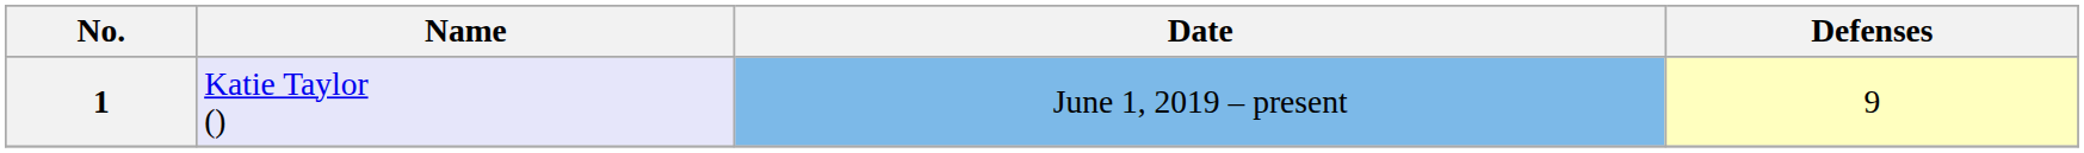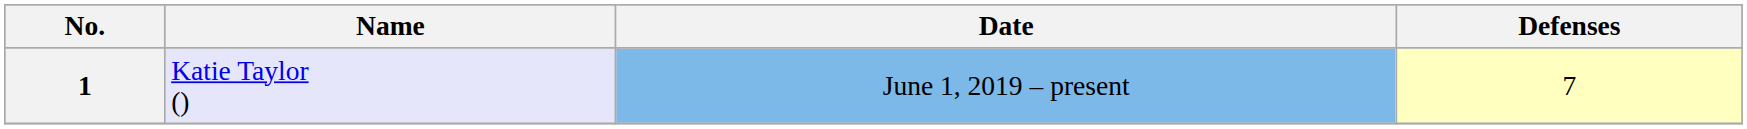1 | Defenses: 9 -> 7
